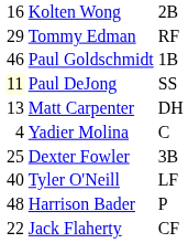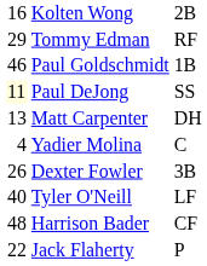Dexter Fowler | column 1: 25 -> 26
Harrison Bader | column 3: P -> CF
Jack Flaherty | column 3: CF -> P
